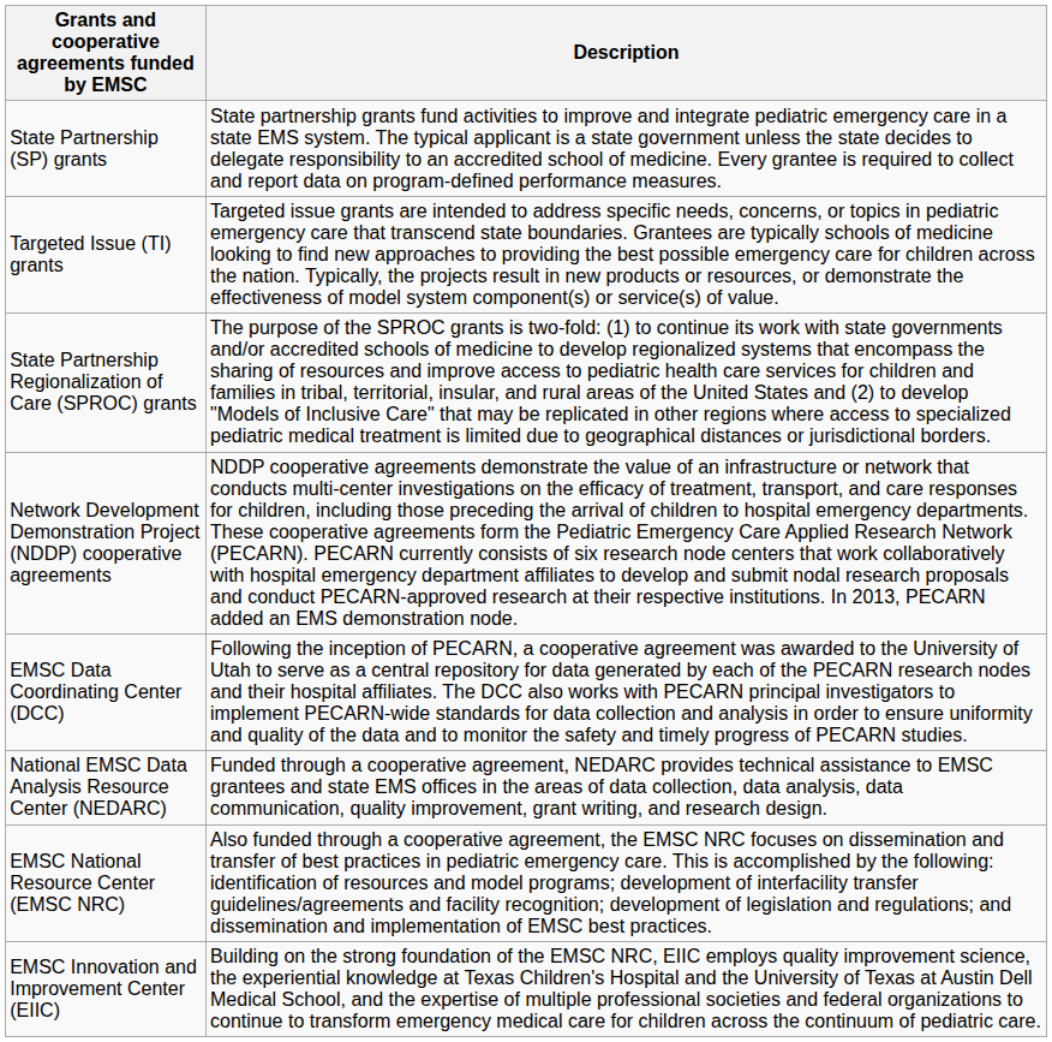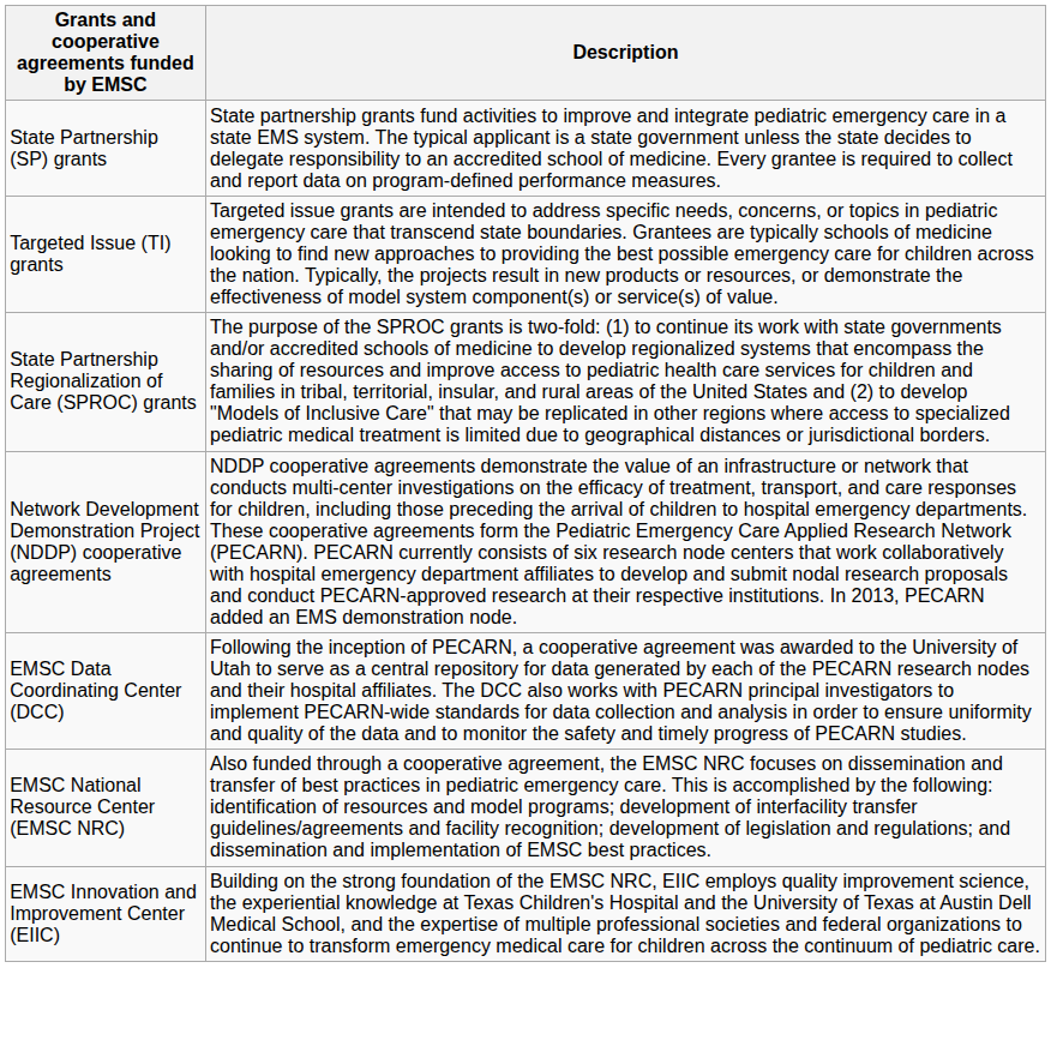- row: National EMSC Data Analysis Resource Center (NEDARC) | Funded through a cooperative agreement, NEDARC provides technical assistance to EMSC grantees and state EMS offices in the areas of data collection, data analysis, data communication, quality improvement, grant writing, and research design.
